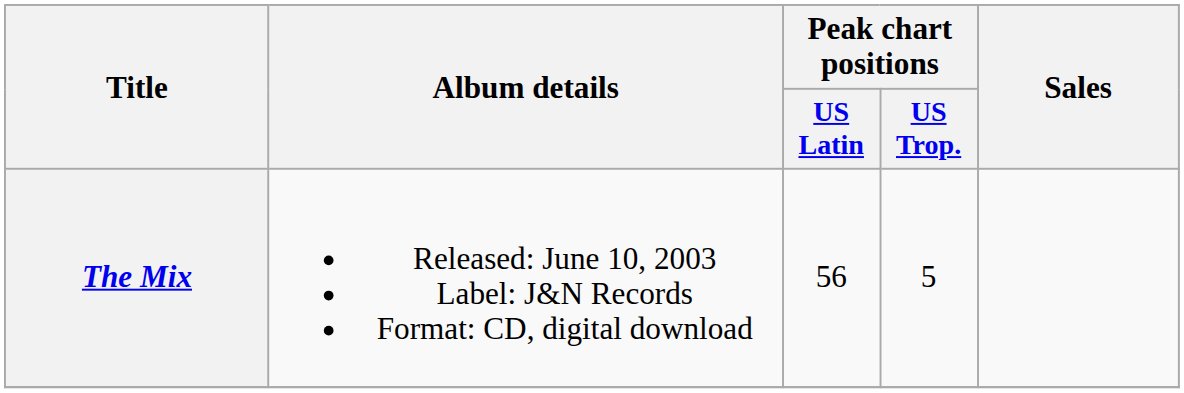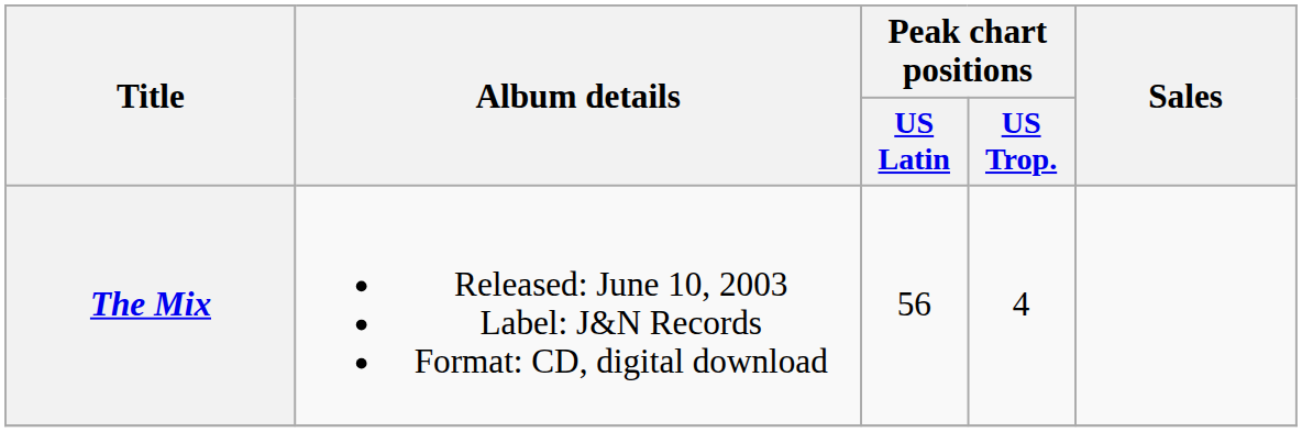The Mix | Peak chart positions / US Trop.: 5 -> 4
